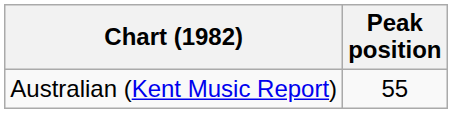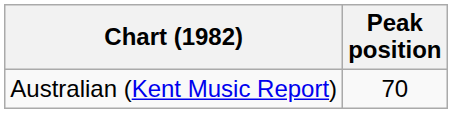Australian (Kent Music Report) | Peak position: 55 -> 70
